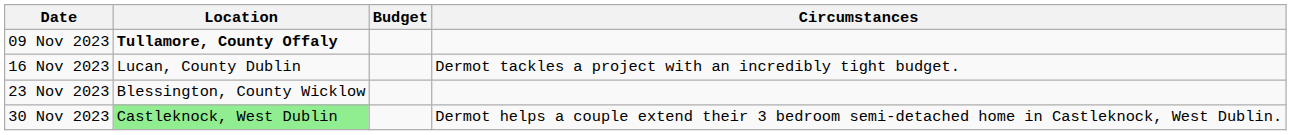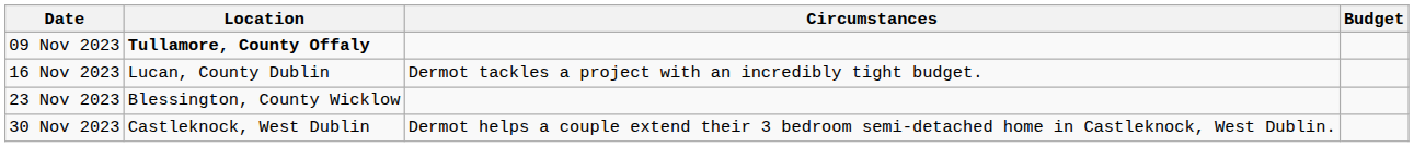columns swapped: Budget <-> Circumstances
30 Nov 2023 | Location: lightgreen background -> no background
